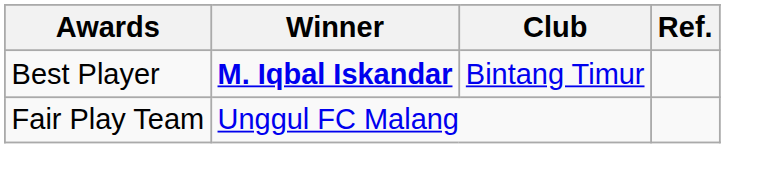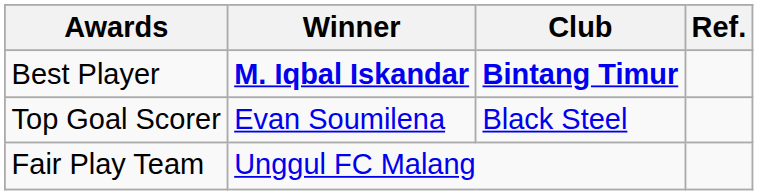Best Player | Club: normal -> bold
+ row: Top Goal Scorer | Evan Soumilena | Black Steel
